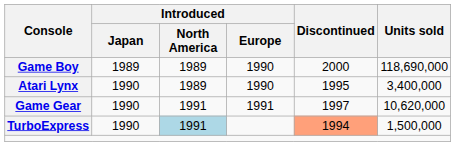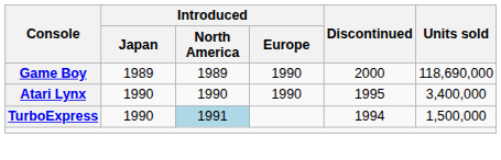Atari Lynx | Introduced / North America: 1989 -> 1990
- row: Game Gear | 1990 | 1991 | 1991 | 1997 | 10,620,000
TurboExpress | Discontinued: lightsalmon background -> no background
